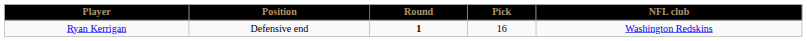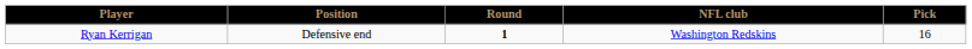columns swapped: Pick <-> NFL club
